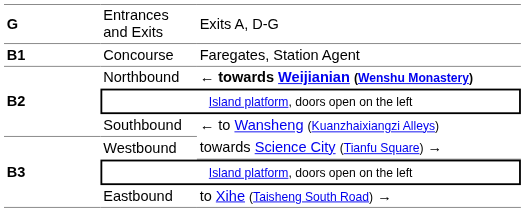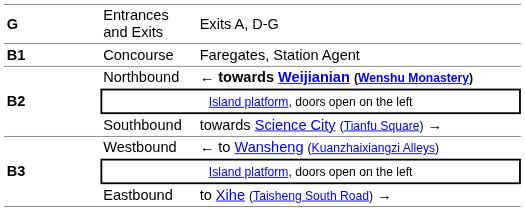Southbound | column 3: ← to Wansheng (Kuanzhaixiangzi Alleys) -> towards Science City (Tianfu Square) →
Westbound | column 3: towards Science City (Tianfu Square) → -> ← to Wansheng (Kuanzhaixiangzi Alleys)
